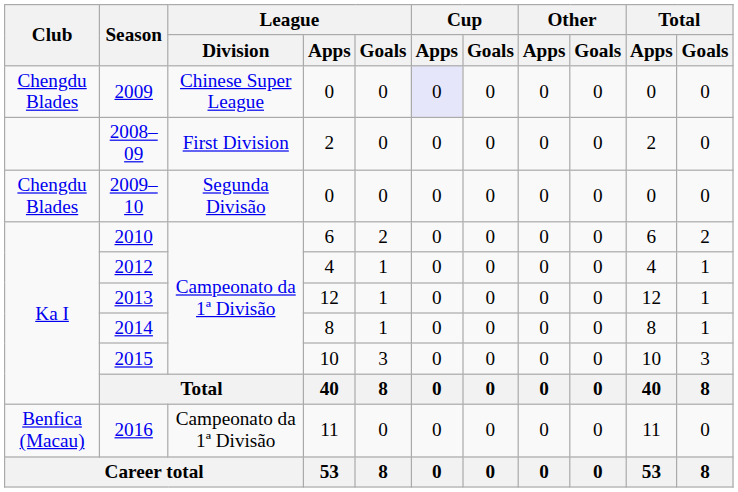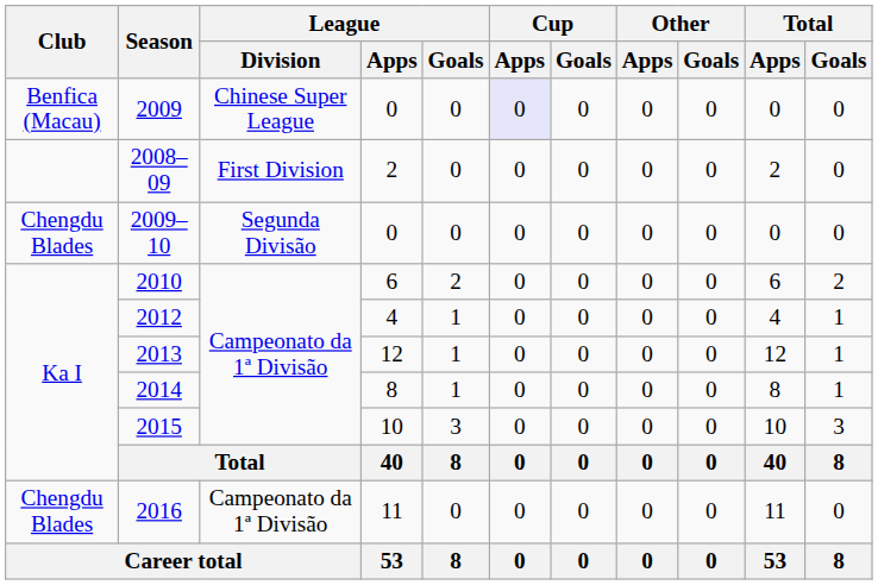2009 | Club: Chengdu Blades -> Benfica (Macau)
2016 | Club: Benfica (Macau) -> Chengdu Blades
